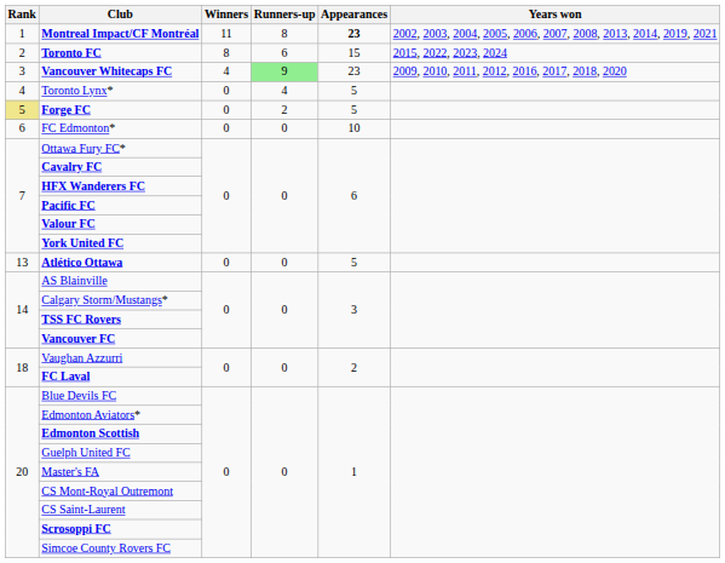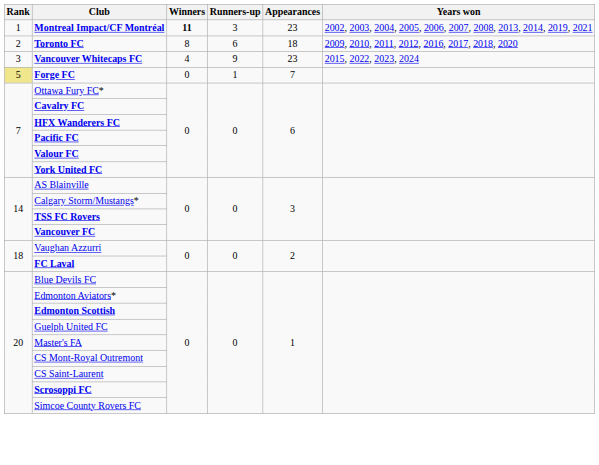Montreal Impact/CF Montréal | Winners: normal -> bold
Montreal Impact/CF Montréal | Runners-up: 8 -> 3
Montreal Impact/CF Montréal | Appearances: bold -> normal
Toronto FC | Appearances: 15 -> 18
Toronto FC | Years won: 2015, 2022, 2023, 2024 -> 2009, 2010, 2011, 2012, 2016, 2017, 2018, 2020
Vancouver Whitecaps FC | Runners-up: lightgreen background -> no background
Vancouver Whitecaps FC | Years won: 2009, 2010, 2011, 2012, 2016, 2017, 2018, 2020 -> 2015, 2022, 2023, 2024
- row: 4 | Toronto Lynx* | 0 | 4 | 5
Forge FC | Runners-up: 2 -> 1
Forge FC | Appearances: 5 -> 7
- row: 6 | FC Edmonton* | 0 | 0 | 10
- row: 13 | Atlético Ottawa | 0 | 0 | 5
